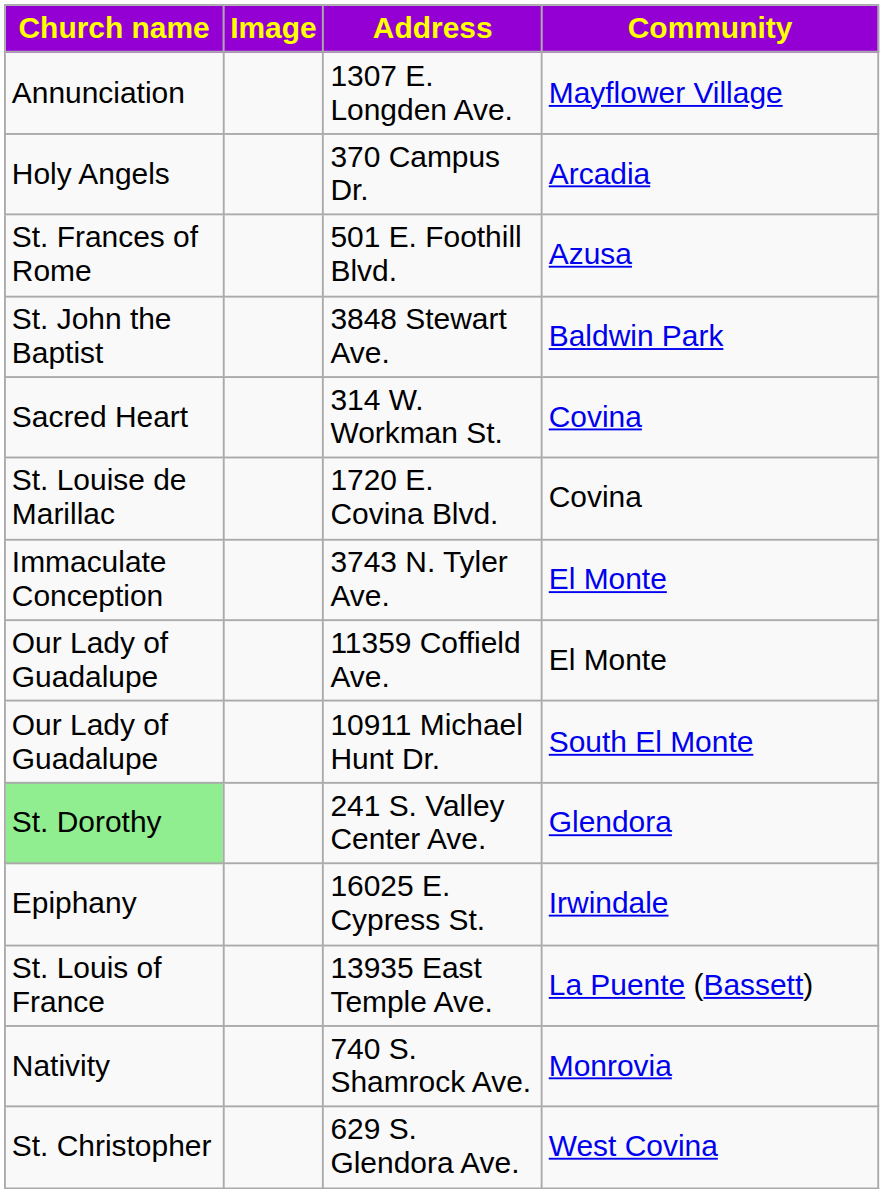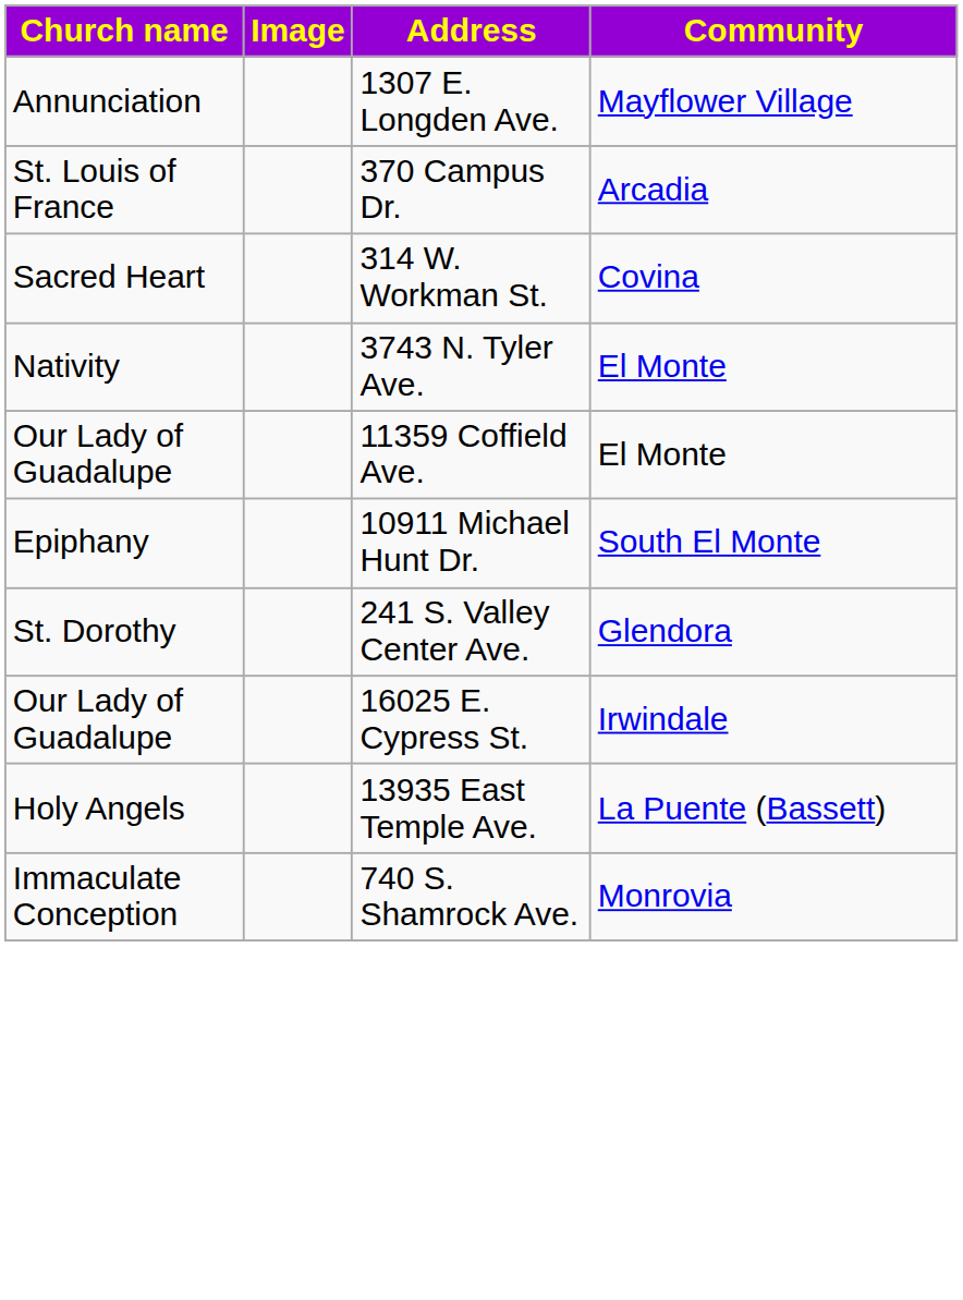370 Campus Dr. | Church name: Holy Angels -> St. Louis of France
- row: St. Frances of Rome | 501 E. Foothill Blvd. | Azusa
- row: St. John the Baptist | 3848 Stewart Ave. | Baldwin Park
- row: St. Louise de Marillac | 1720 E. Covina Blvd. | Covina
3743 N. Tyler Ave. | Church name: Immaculate Conception -> Nativity
10911 Michael Hunt Dr. | Church name: Our Lady of Guadalupe -> Epiphany
241 S. Valley Center Ave. | Church name: lightgreen background -> no background
16025 E. Cypress St. | Church name: Epiphany -> Our Lady of Guadalupe
13935 East Temple Ave. | Church name: St. Louis of France -> Holy Angels
740 S. Shamrock Ave. | Church name: Nativity -> Immaculate Conception
- row: St. Christopher | 629 S. Glendora Ave. | West Covina
